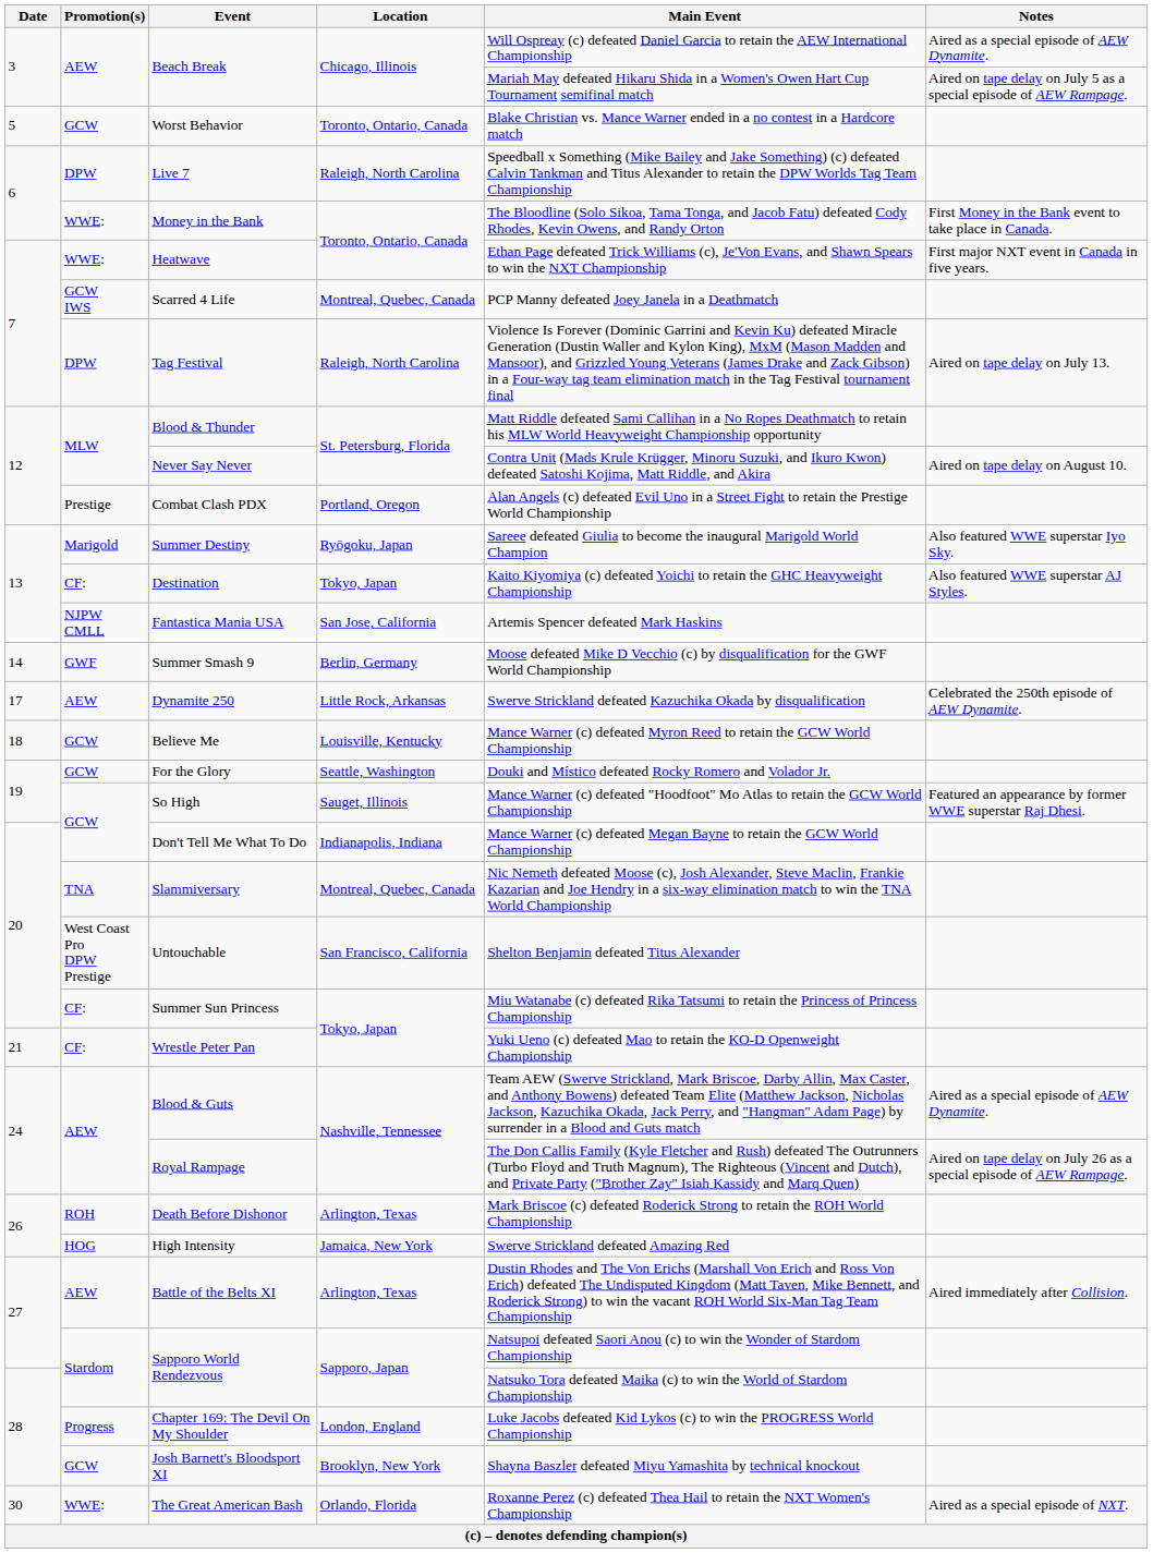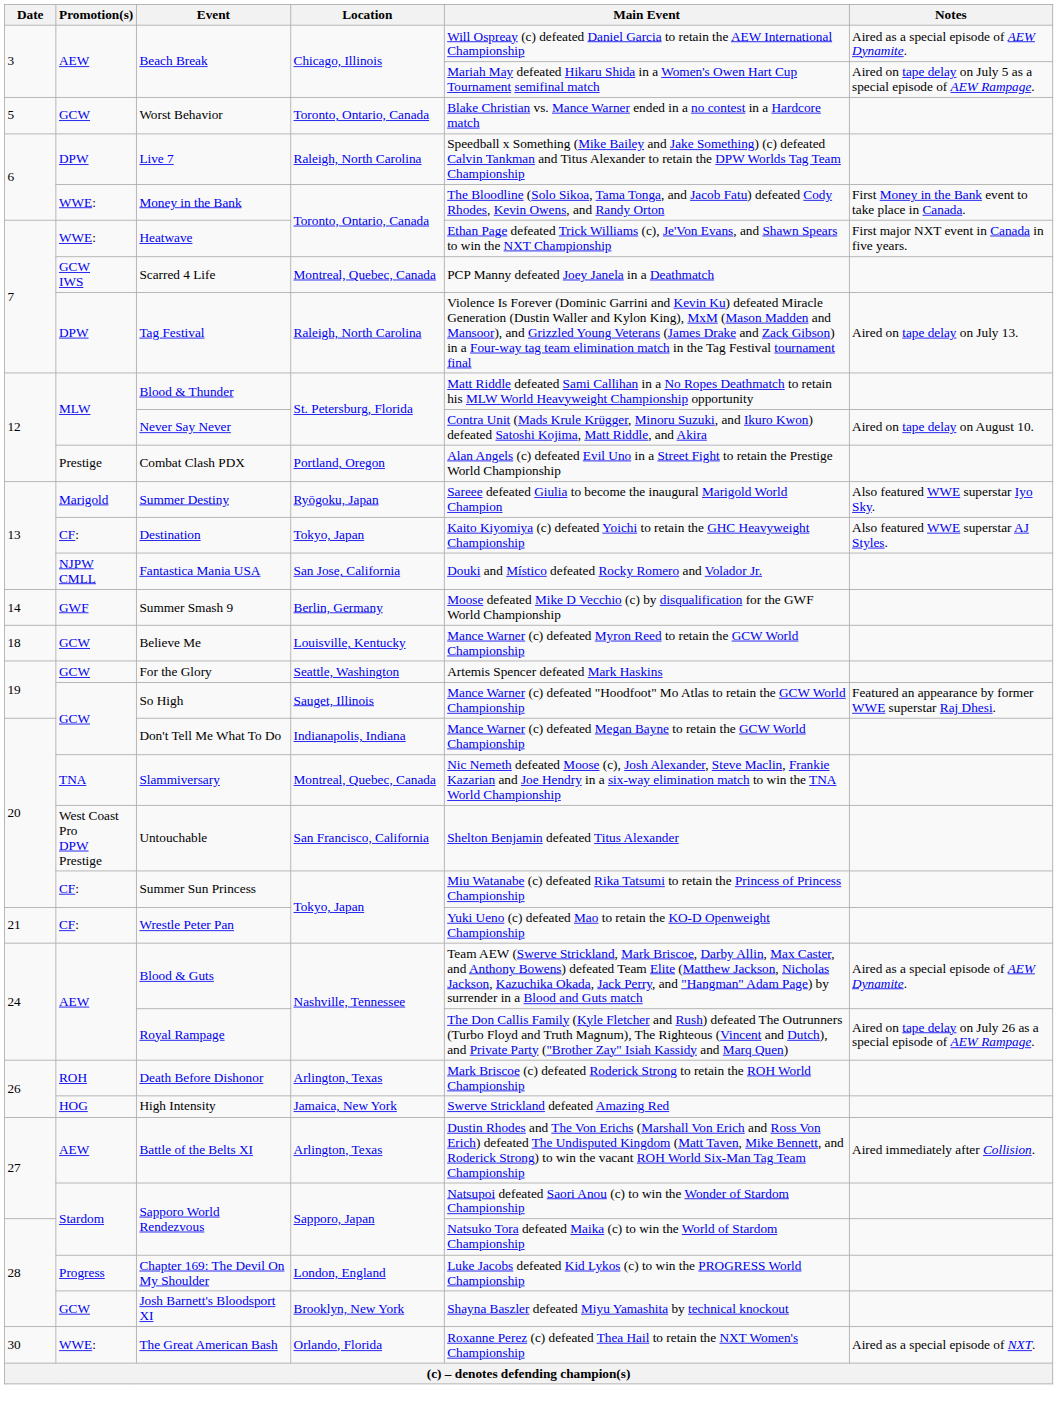Fantastica Mania USA | Main Event: Artemis Spencer defeated Mark Haskins -> Douki and Místico defeated Rocky Romero and Volador Jr.
- row: 17 | AEW | Dynamite 250 | Little Rock, Arkansas | Swerve Strickland defeated Kazuchika Okada by disqualification | Celebrated the 250th episode of AEW Dynamite.
For the Glory | Main Event: Douki and Místico defeated Rocky Romero and Volador Jr. -> Artemis Spencer defeated Mark Haskins
